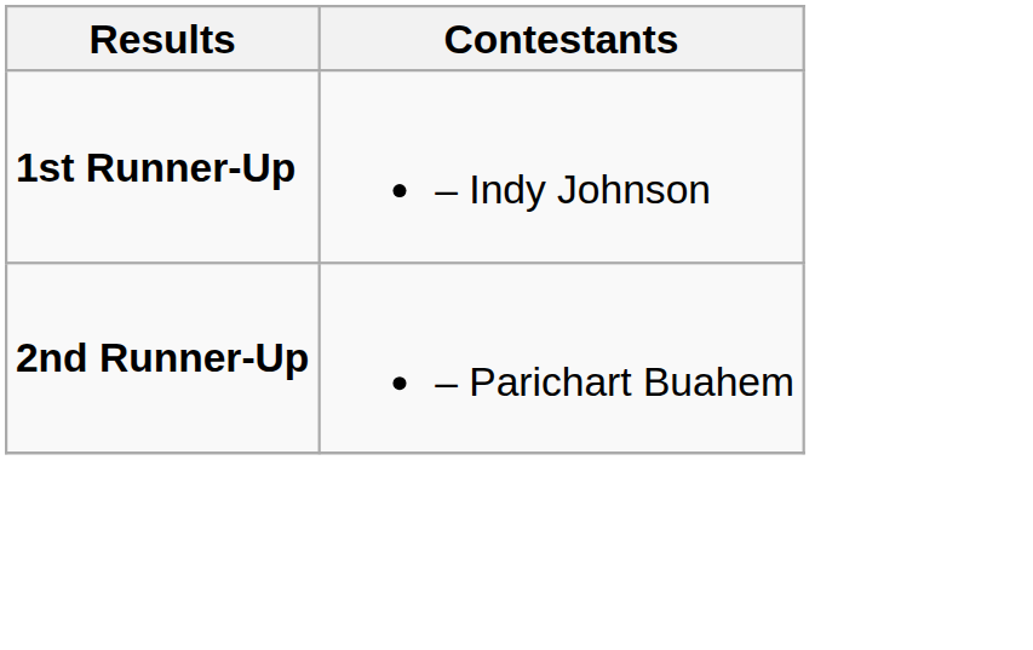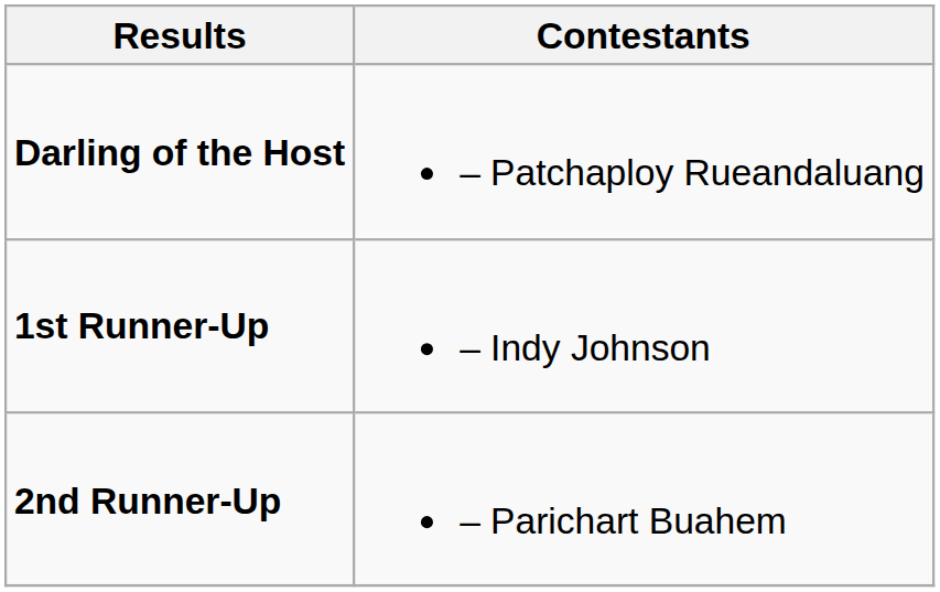+ row: Darling of the Host | – Patchaploy Rueandaluang
